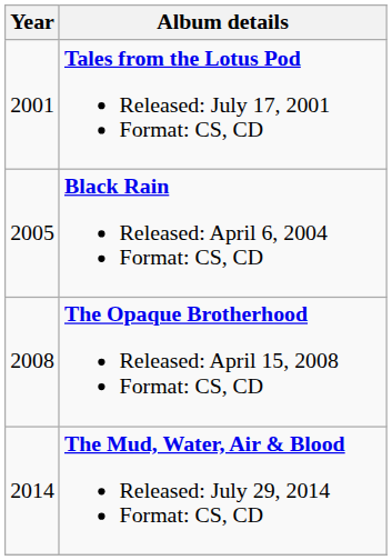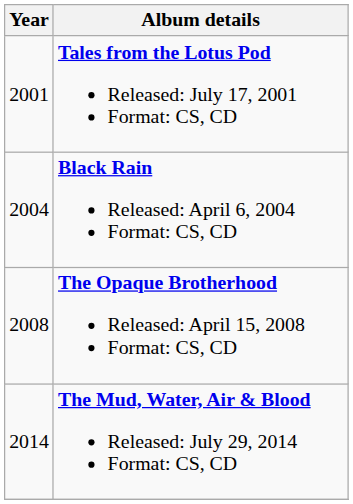Black Rain Released: April 6, 2004 Format: CS, CD | Year: 2005 -> 2004
